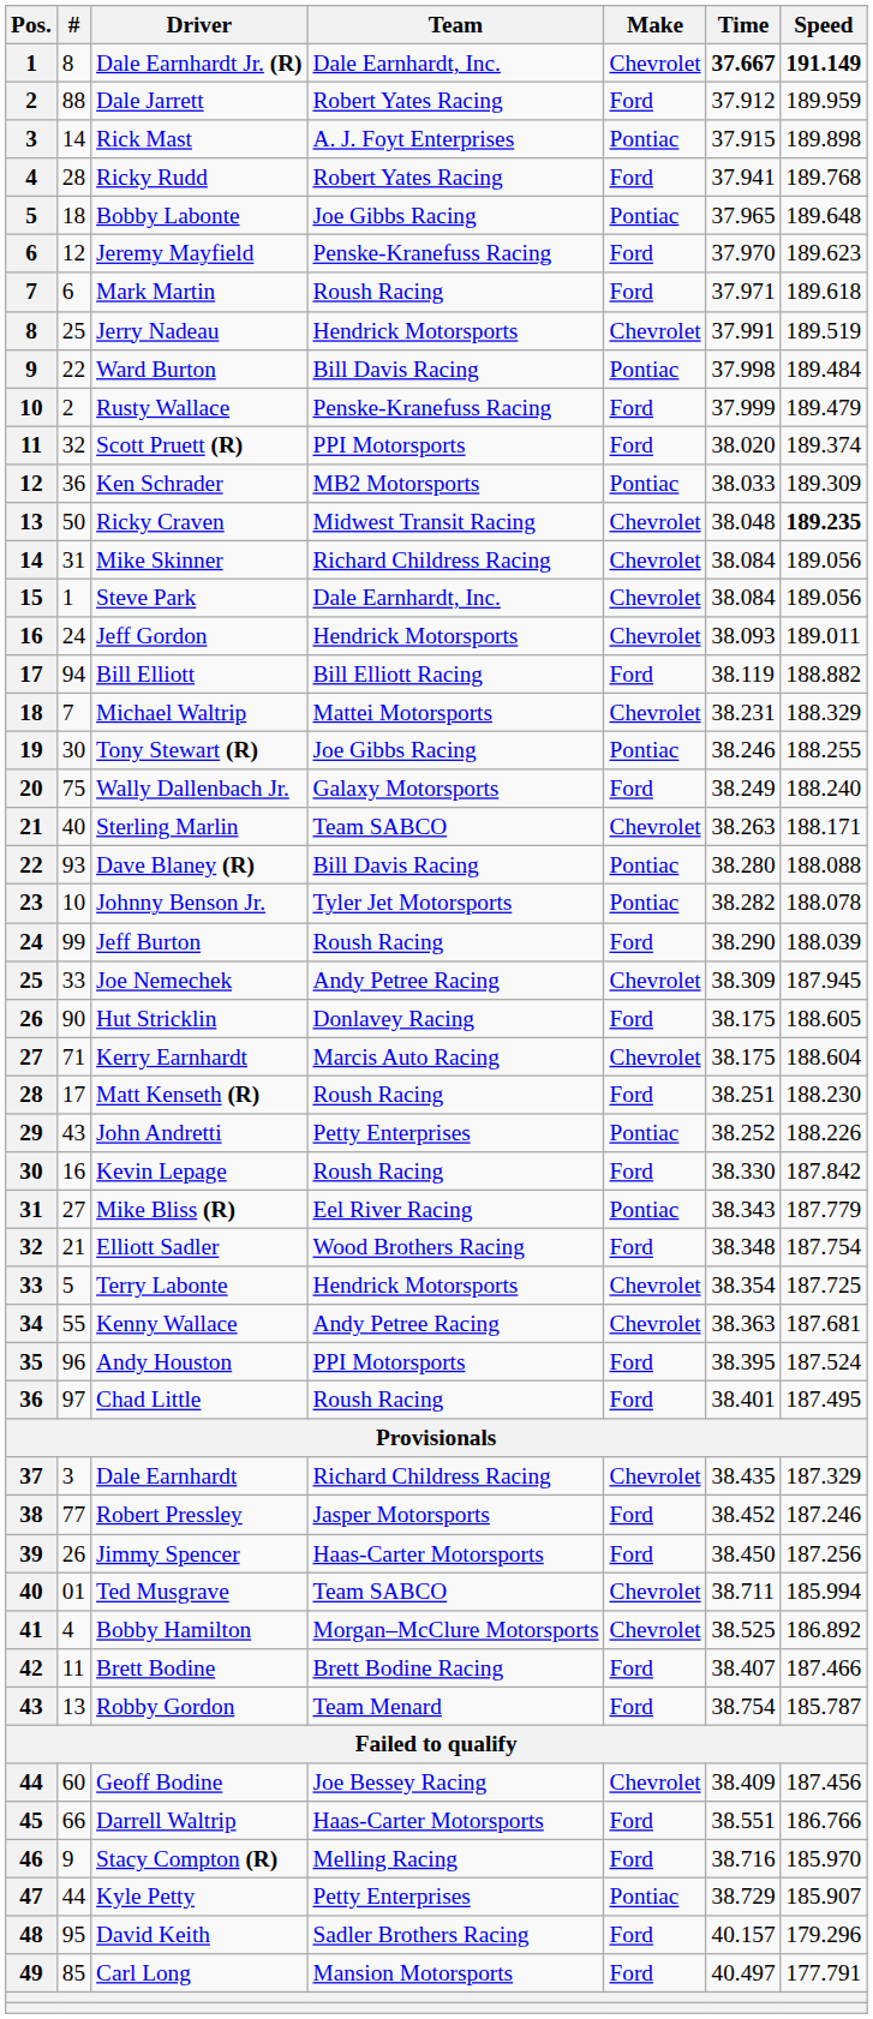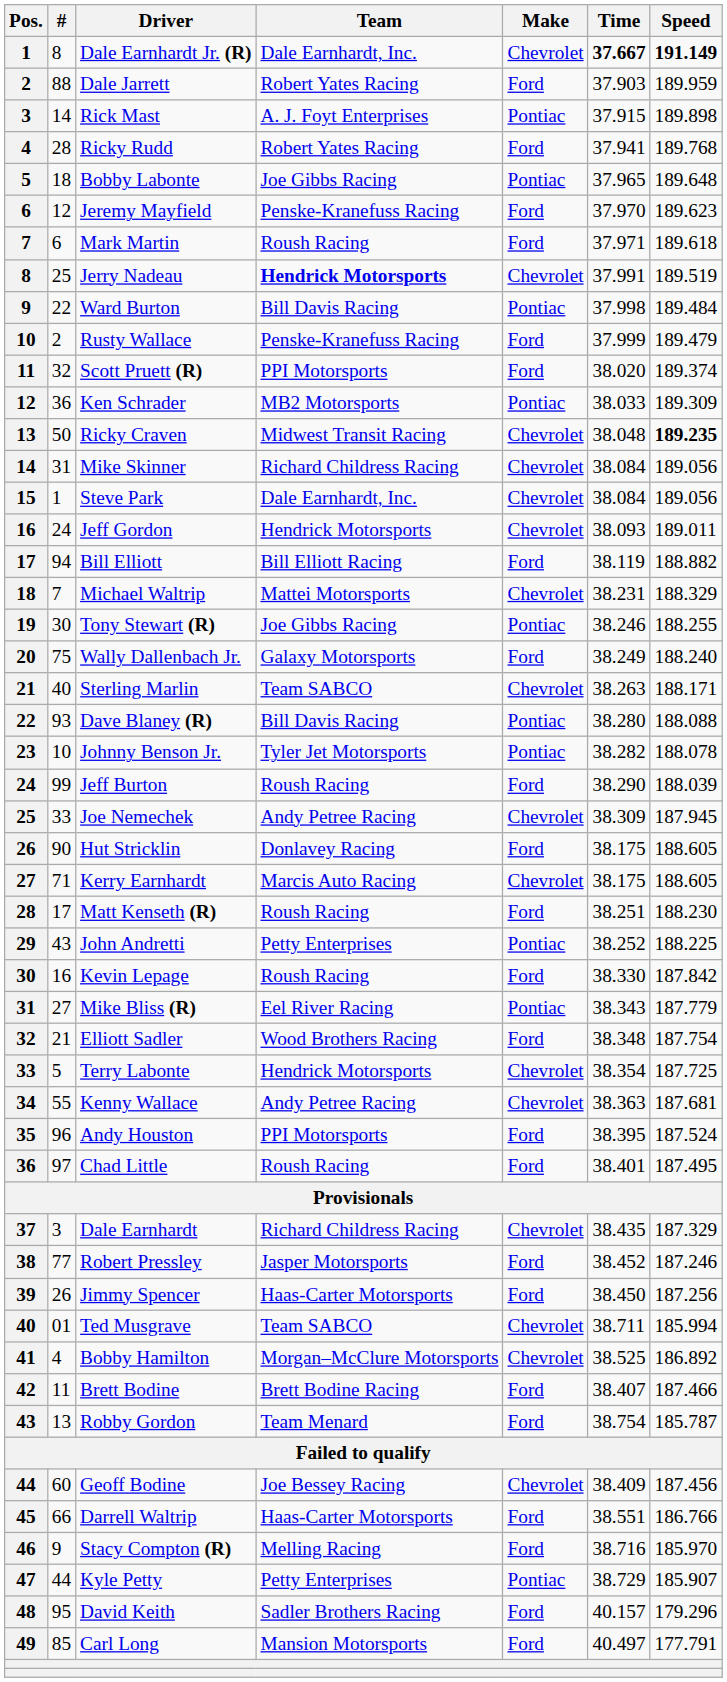Dale Jarrett | Time: 37.912 -> 37.903
Jerry Nadeau | Team: normal -> bold
Kerry Earnhardt | Speed: 188.604 -> 188.605
John Andretti | Speed: 188.226 -> 188.225
